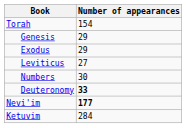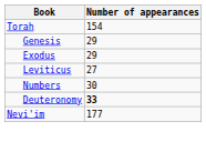Nevi'im | Number of appearances: bold -> normal
- row: Ketuvim | 284
